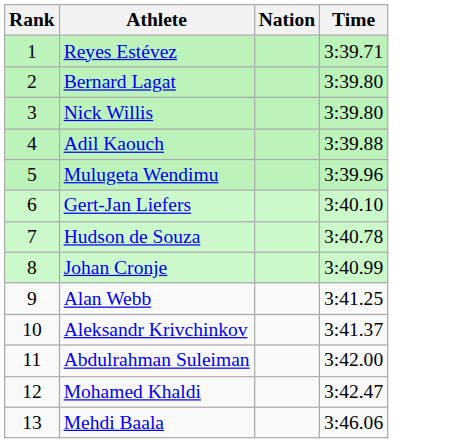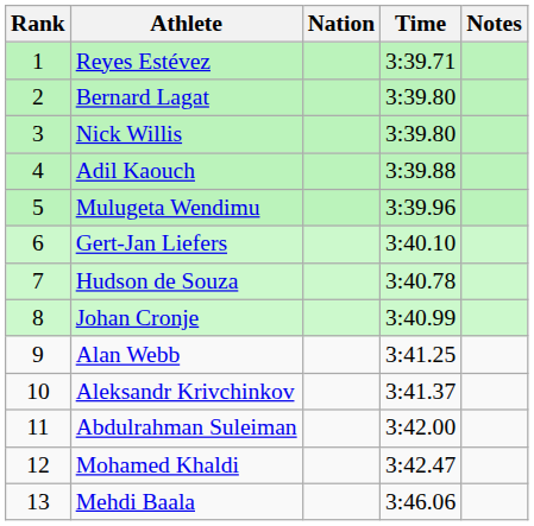+ column: Notes
